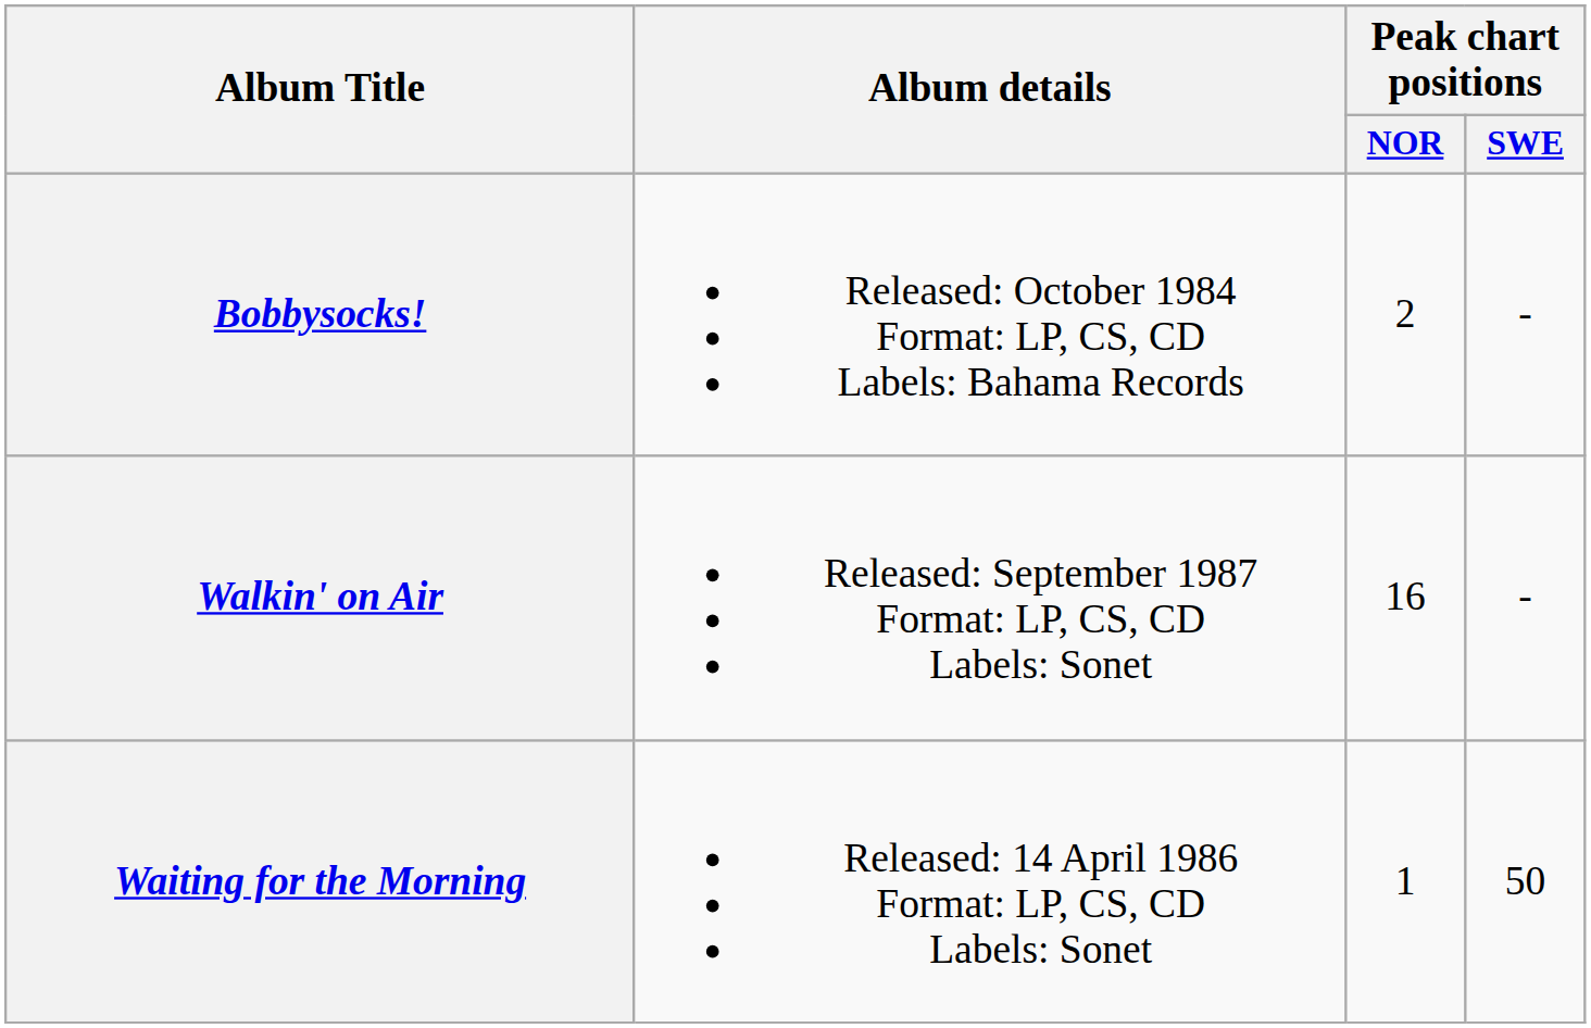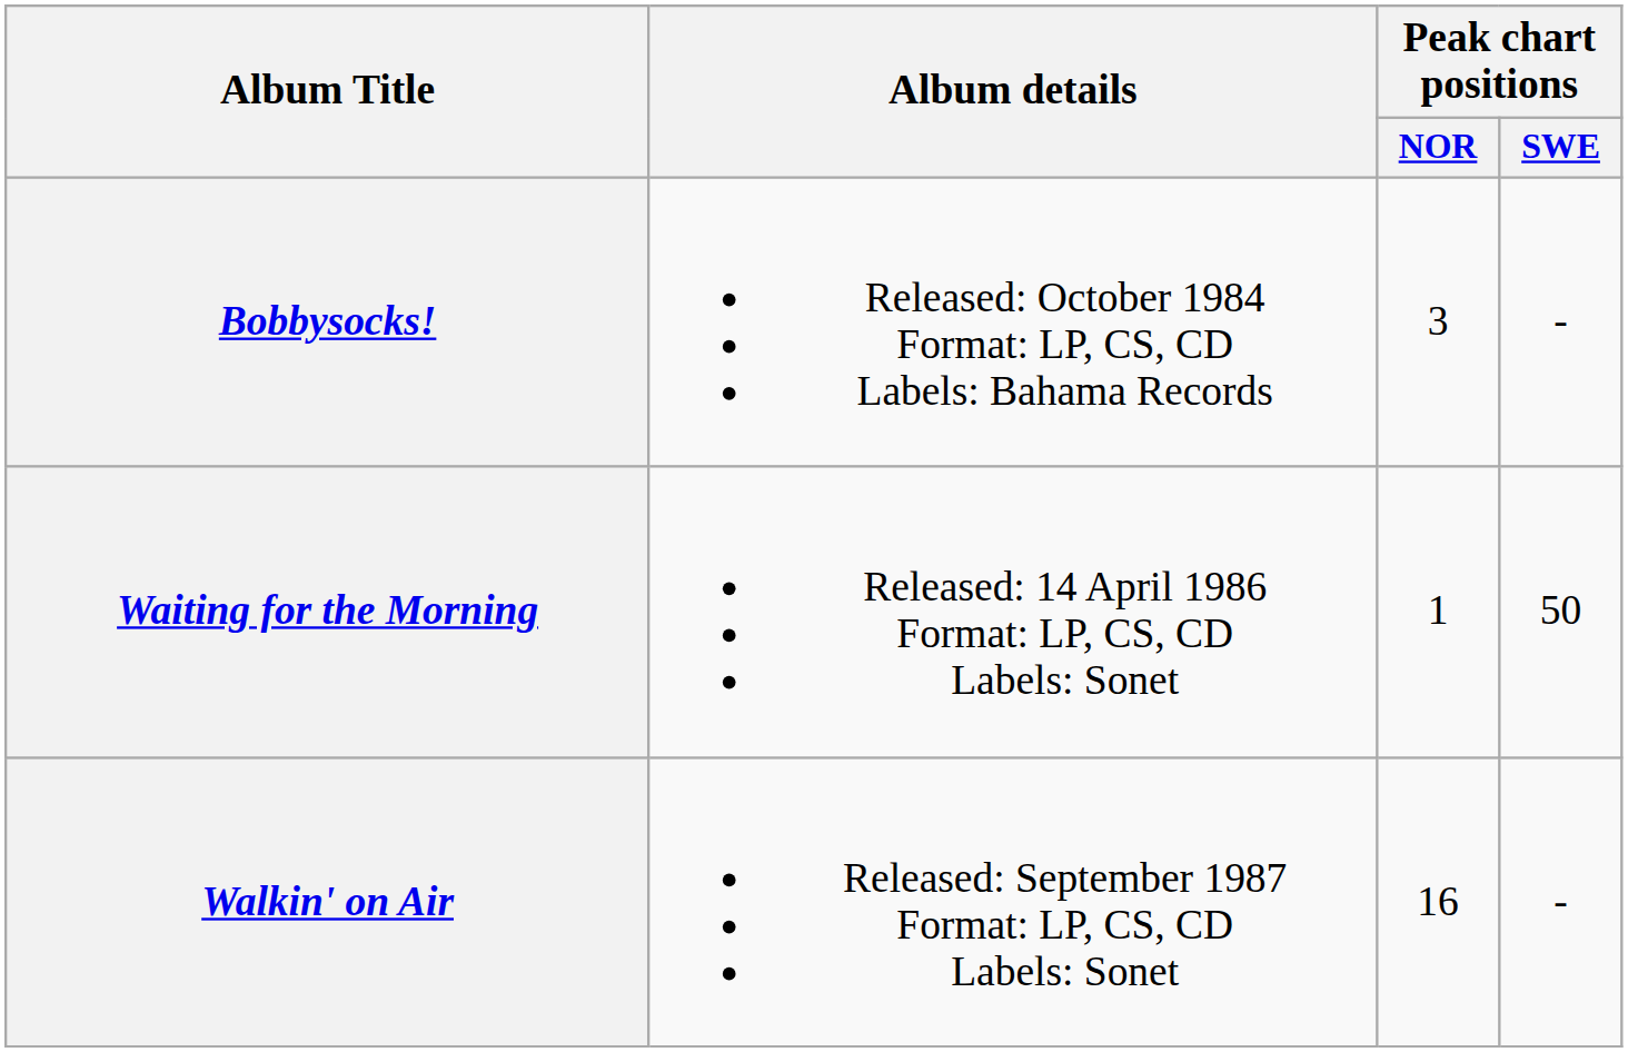Bobbysocks! | Peak chart positions / NOR: 2 -> 3
rows swapped: Waiting for the Morning <-> Walkin' on Air
